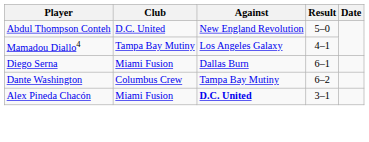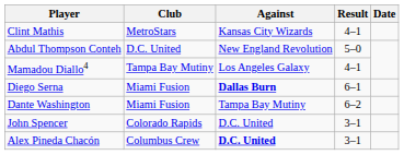+ row: Clint Mathis | MetroStars | Kansas City Wizards | 4–1
Diego Serna | Against: normal -> bold
Dante Washington | Club: Columbus Crew -> Miami Fusion
+ row: John Spencer | Colorado Rapids | D.C. United | 3–1
Alex Pineda Chacón | Club: Miami Fusion -> Columbus Crew
